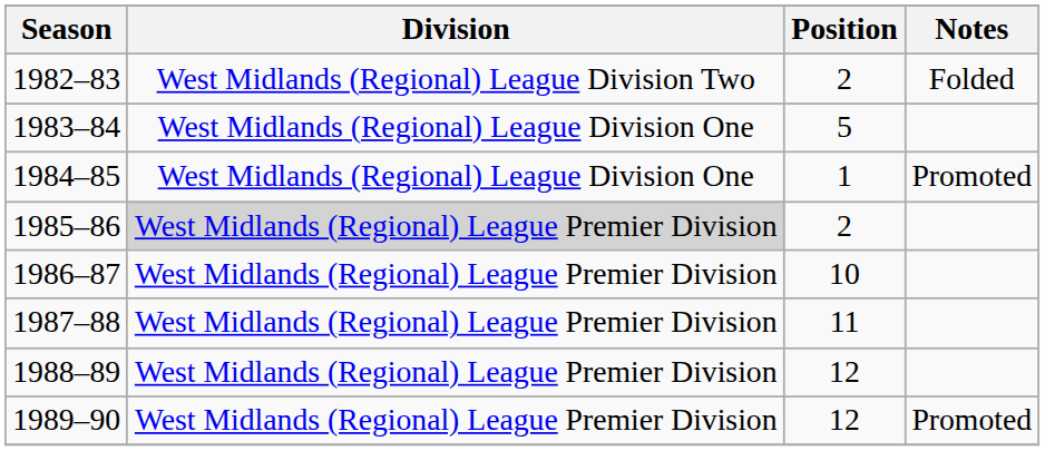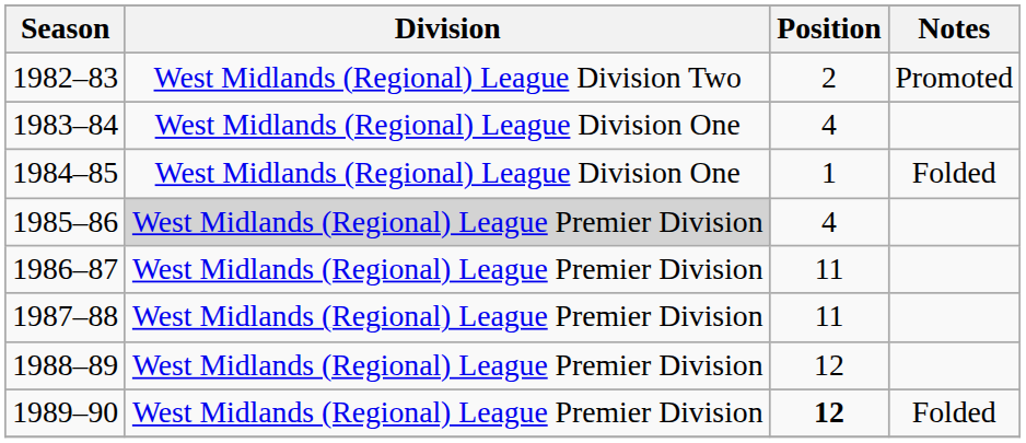1982–83 | Notes: Folded -> Promoted
1983–84 | Position: 5 -> 4
1984–85 | Notes: Promoted -> Folded
1985–86 | Position: 2 -> 4
1986–87 | Position: 10 -> 11
1989–90 | Position: normal -> bold
1989–90 | Notes: Promoted -> Folded
